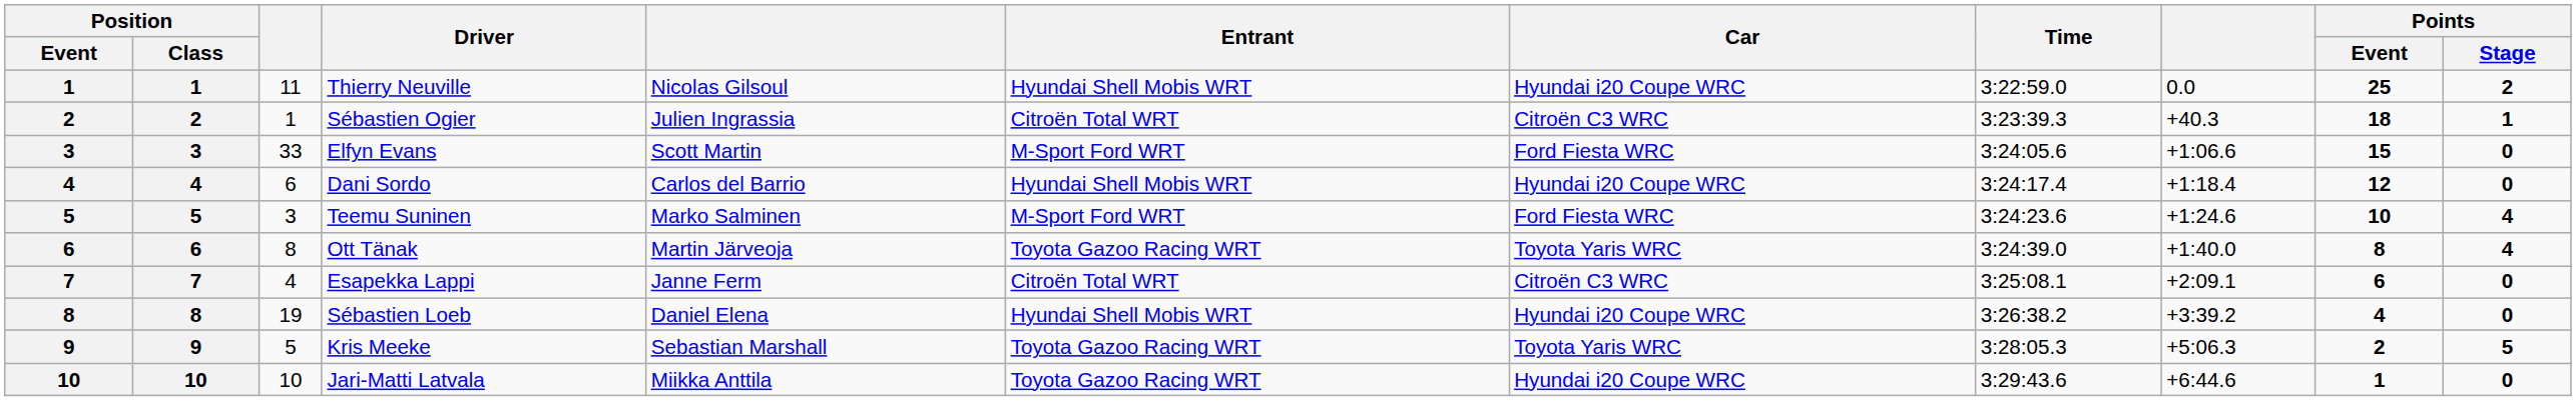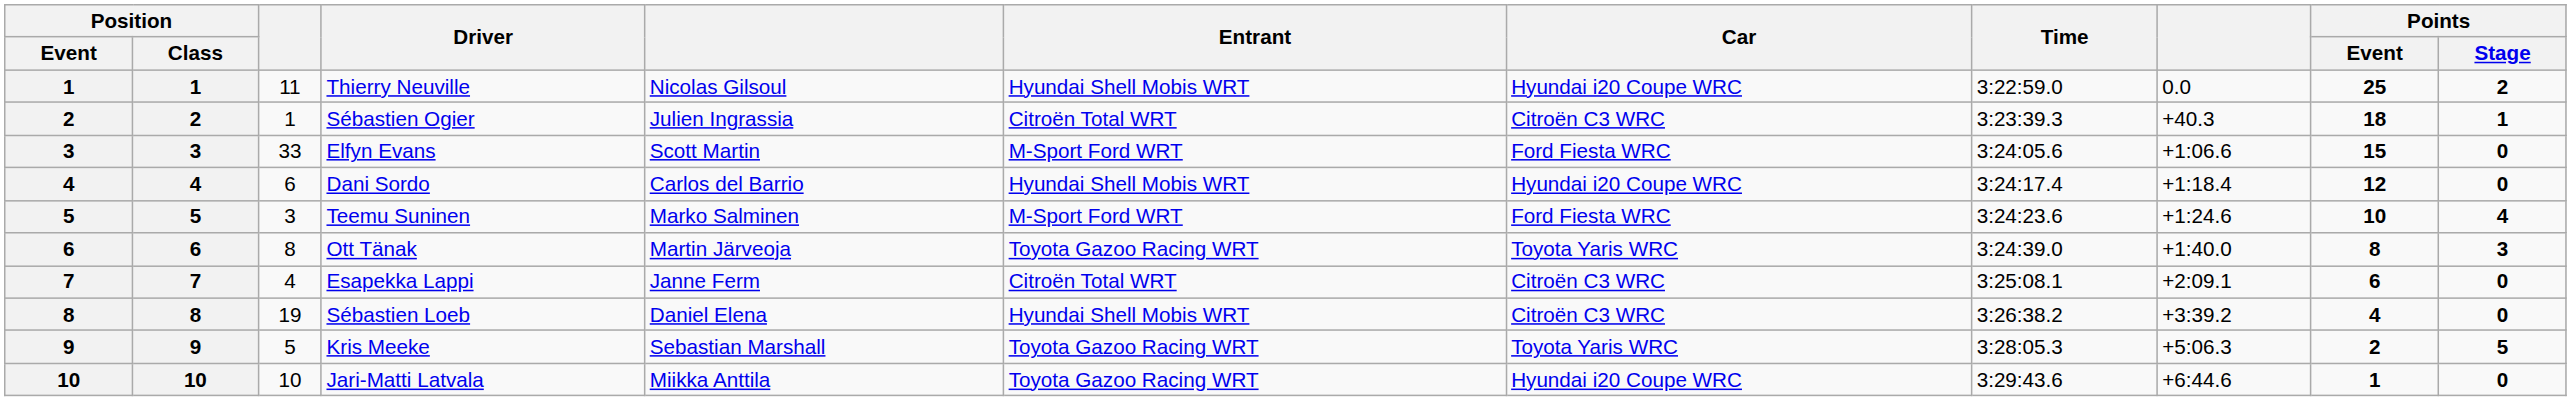Ott Tänak | Points / Stage: 4 -> 3
Sébastien Loeb | Car: Hyundai i20 Coupe WRC -> Citroën C3 WRC
